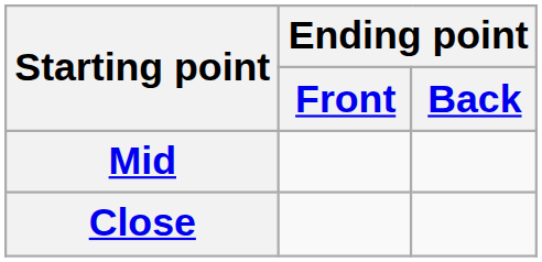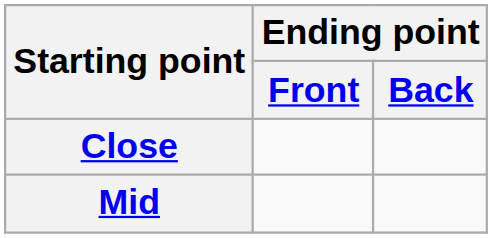rows swapped: Close <-> Mid
